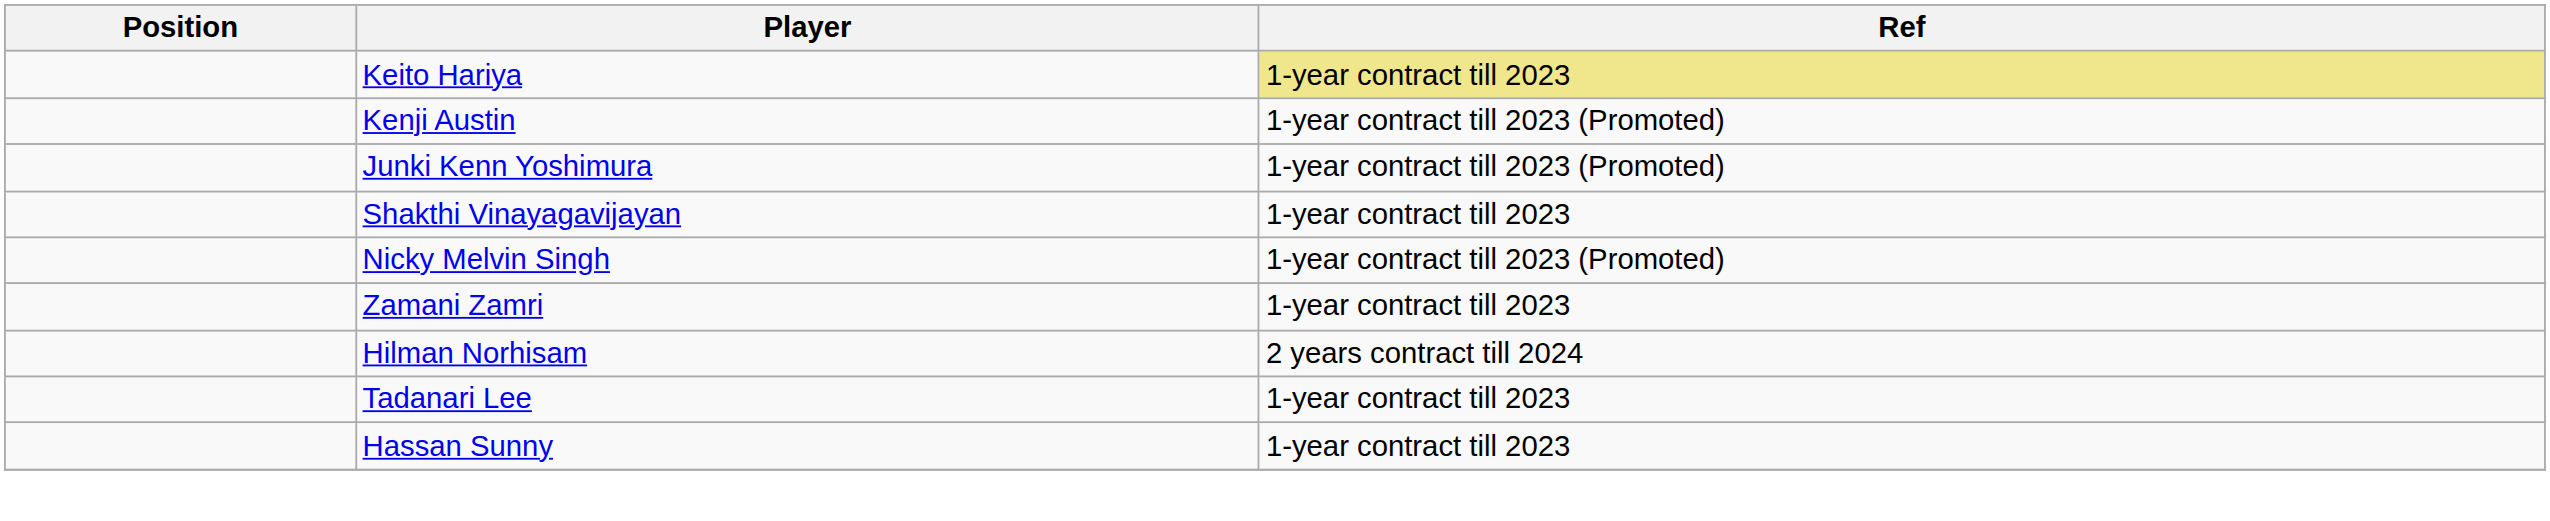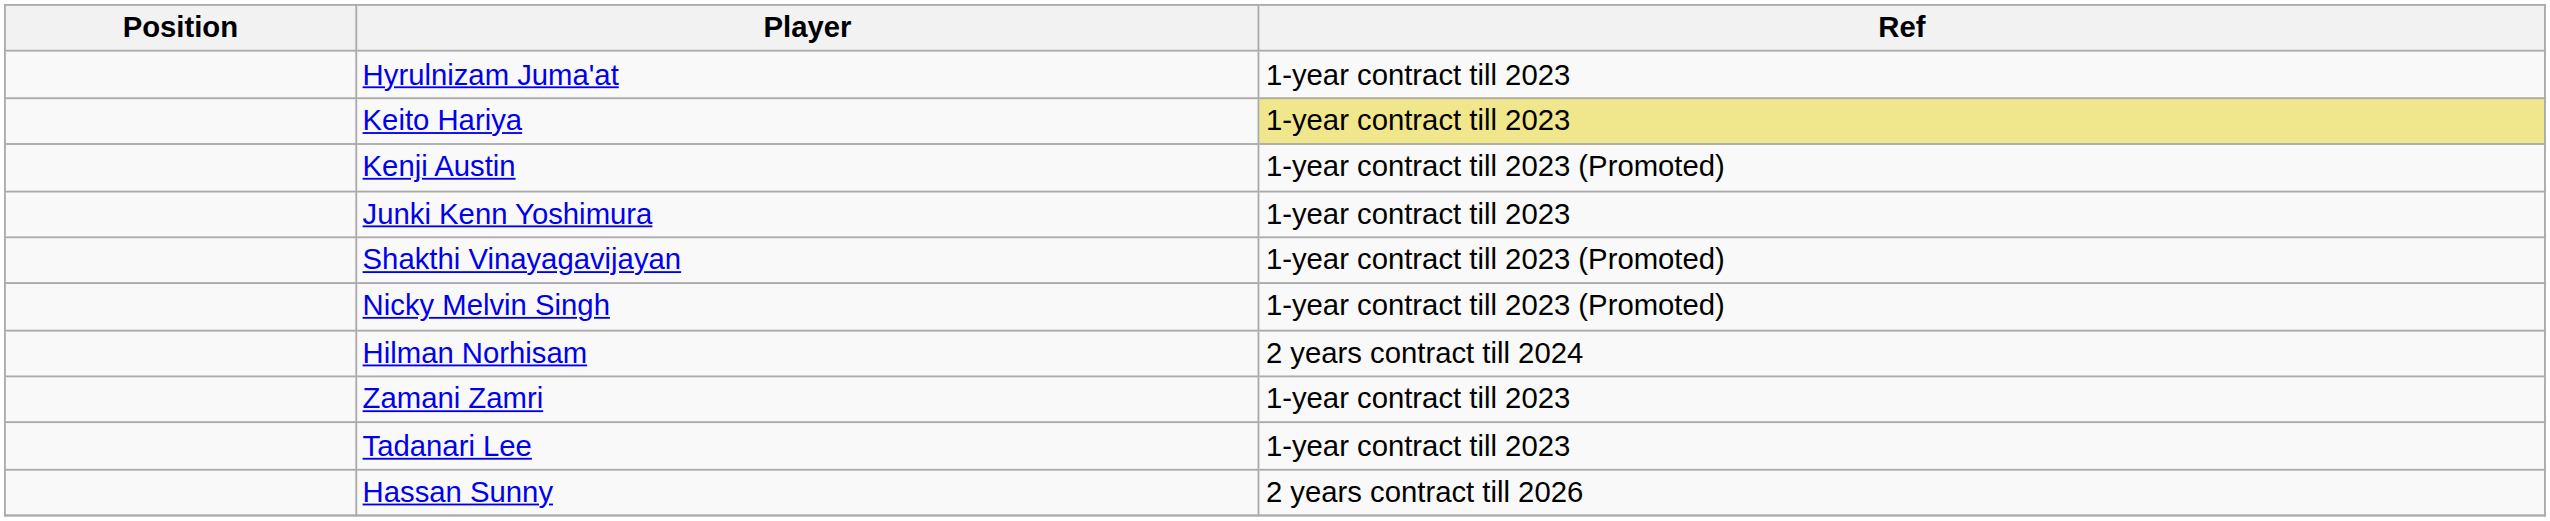+ row: Hyrulnizam Juma'at | 1-year contract till 2023
Junki Kenn Yoshimura | Ref: 1-year contract till 2023 (Promoted) -> 1-year contract till 2023
Shakthi Vinayagavijayan | Ref: 1-year contract till 2023 -> 1-year contract till 2023 (Promoted)
rows swapped: Hilman Norhisam <-> Zamani Zamri
Hassan Sunny | Ref: 1-year contract till 2023 -> 2 years contract till 2026
